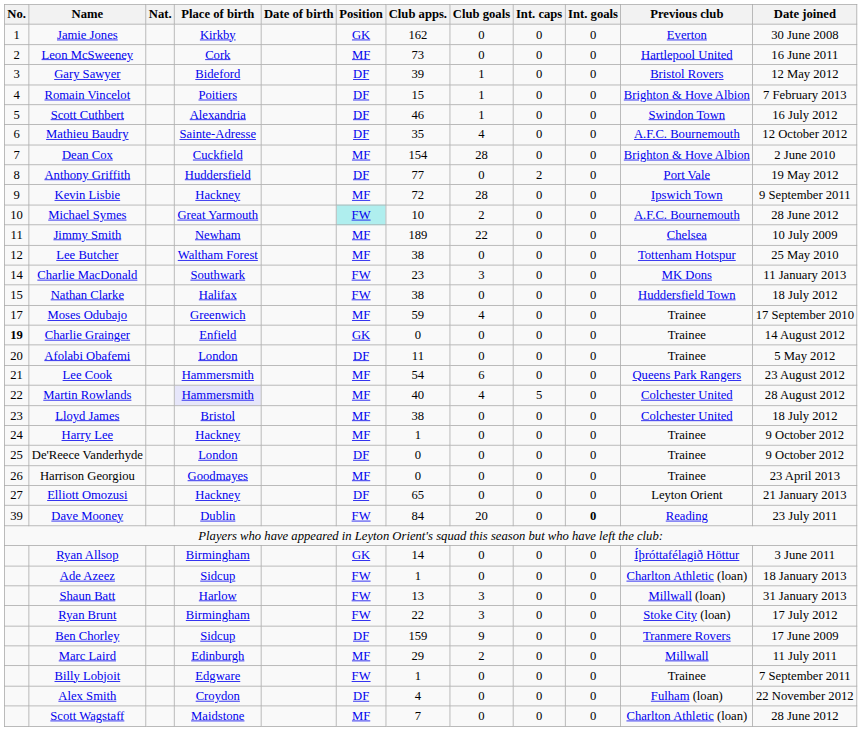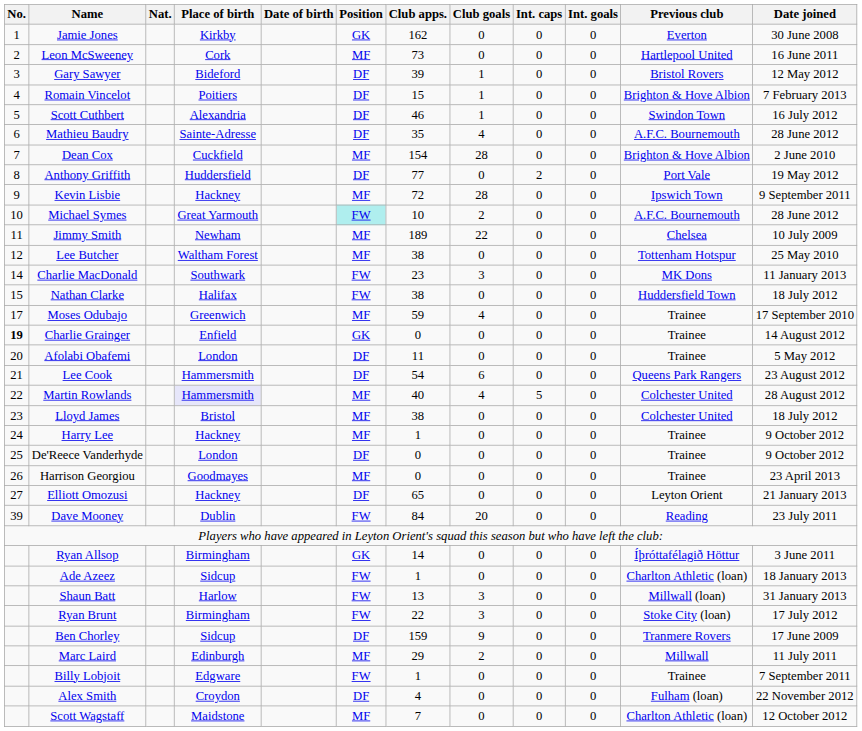Mathieu Baudry | Date joined: 12 October 2012 -> 28 June 2012
Lee Cook | Position: MF -> DF
Dave Mooney | Int. goals: bold -> normal
Scott Wagstaff | Date joined: 28 June 2012 -> 12 October 2012
